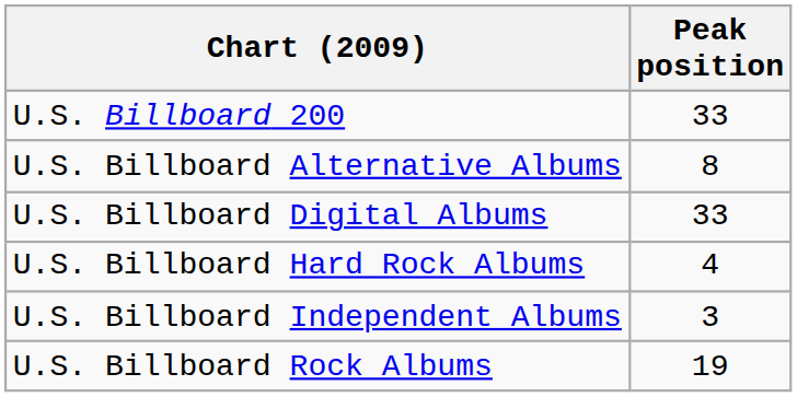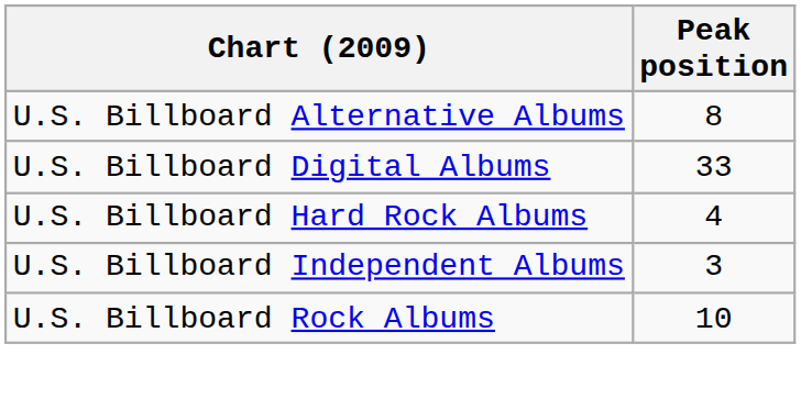- row: U.S. Billboard 200 | 33
U.S. Billboard Rock Albums | Peak position: 19 -> 10
